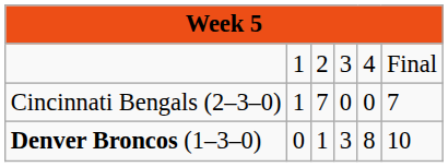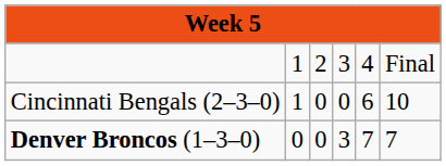Cincinnati Bengals (2–3–0) | column 3: 7 -> 0
Cincinnati Bengals (2–3–0) | column 5: 0 -> 6
Cincinnati Bengals (2–3–0) | column 6: 7 -> 10
Denver Broncos (1–3–0) | column 3: 1 -> 0
Denver Broncos (1–3–0) | column 5: 8 -> 7
Denver Broncos (1–3–0) | column 6: 10 -> 7
